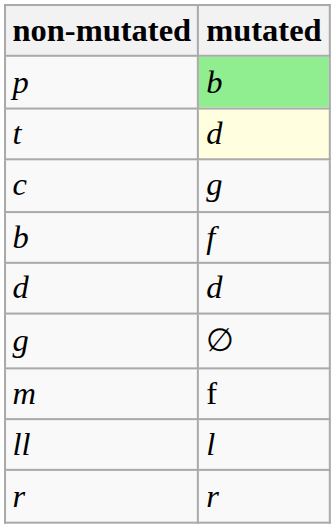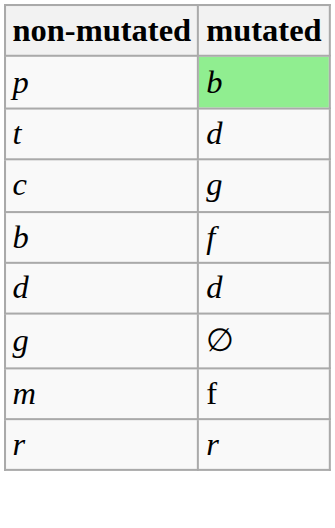t | mutated: lightyellow background -> no background
- row: ll | l
